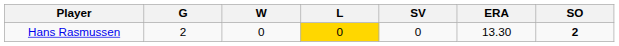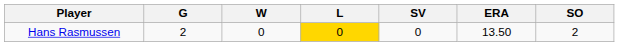Hans Rasmussen | ERA: 13.30 -> 13.50
Hans Rasmussen | SO: bold -> normal
